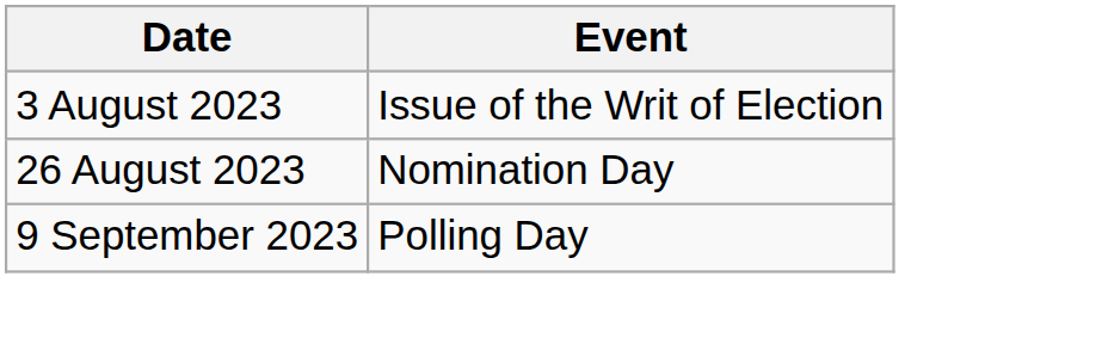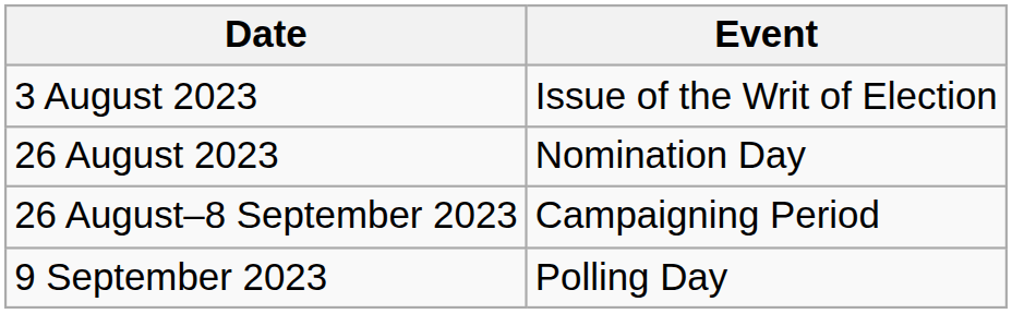+ row: 26 August–8 September 2023 | Campaigning Period
